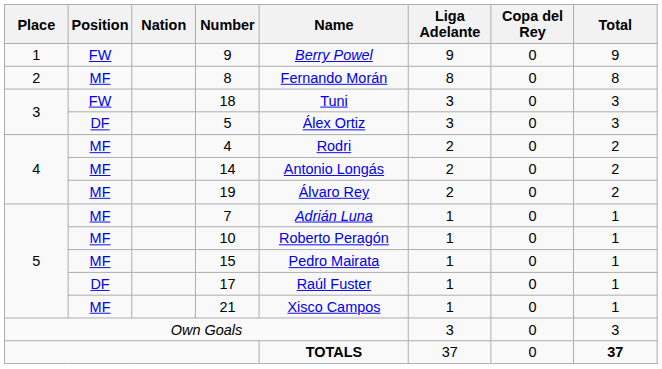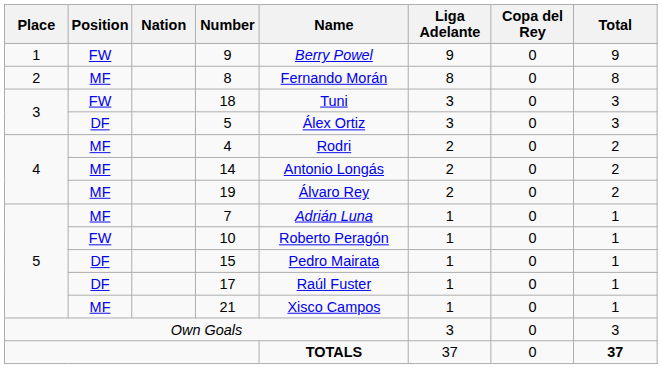10 | Position: MF -> FW
15 | Position: MF -> DF
